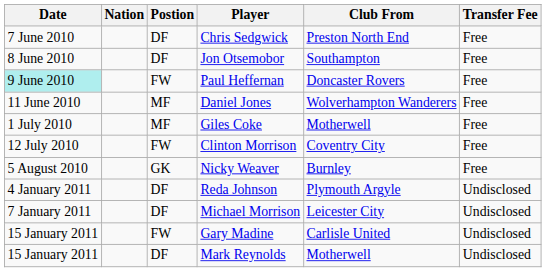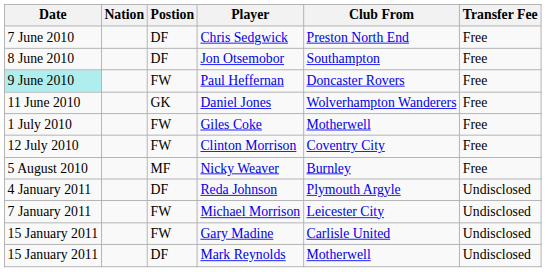Daniel Jones | Postion: MF -> GK
Giles Coke | Postion: MF -> FW
Nicky Weaver | Postion: GK -> MF
Michael Morrison | Postion: DF -> FW
